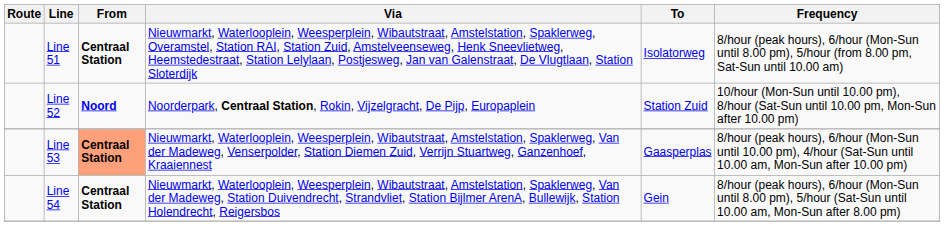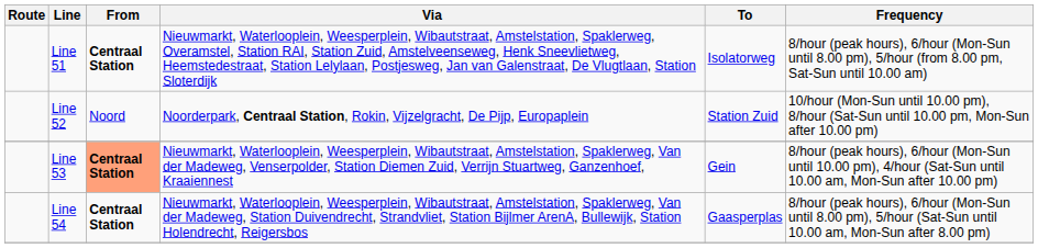Line 52 | From: bold -> normal
Line 53 | To: Gaasperplas -> Gein
Line 54 | To: Gein -> Gaasperplas
